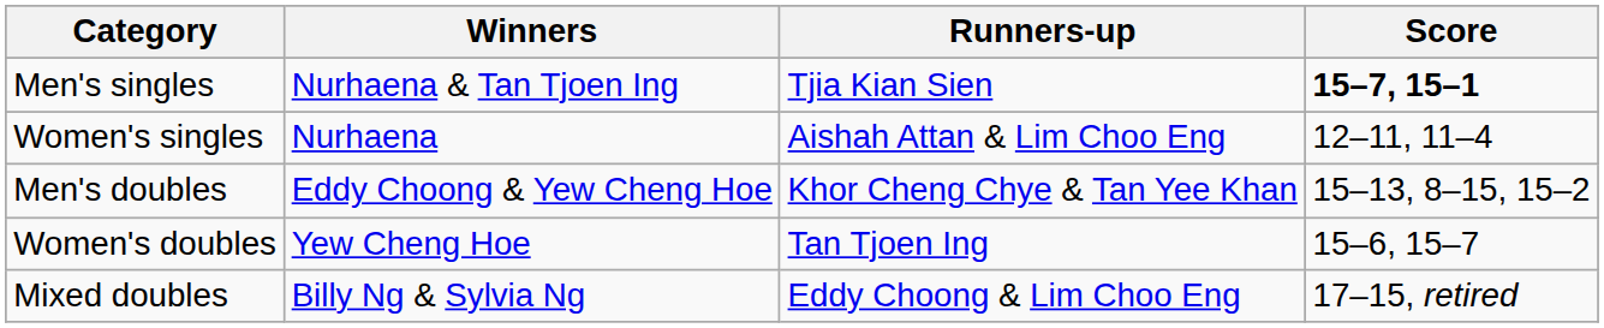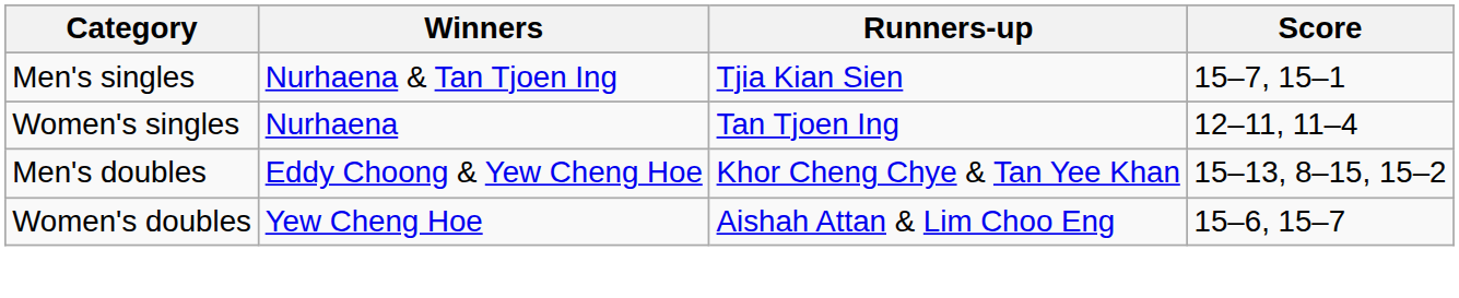Men's singles | Score: bold -> normal
Women's singles | Runners-up: Aishah Attan & Lim Choo Eng -> Tan Tjoen Ing
Women's doubles | Runners-up: Tan Tjoen Ing -> Aishah Attan & Lim Choo Eng
- row: Mixed doubles | Billy Ng & Sylvia Ng | Eddy Choong & Lim Choo Eng | 17–15, retired
